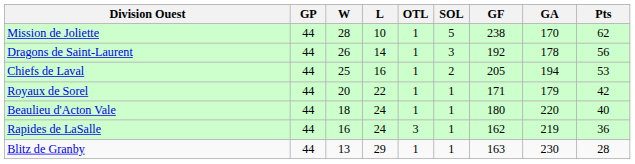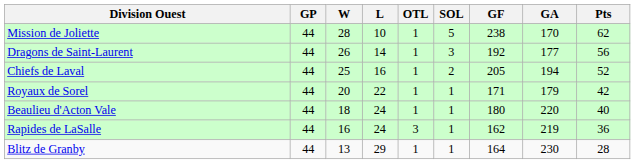Dragons de Saint-Laurent | GA: 178 -> 177
Chiefs de Laval | Pts: 53 -> 52
Blitz de Granby | GF: 163 -> 164
